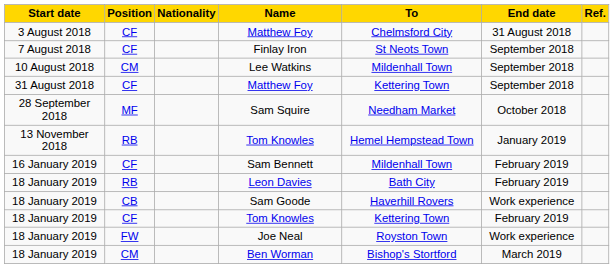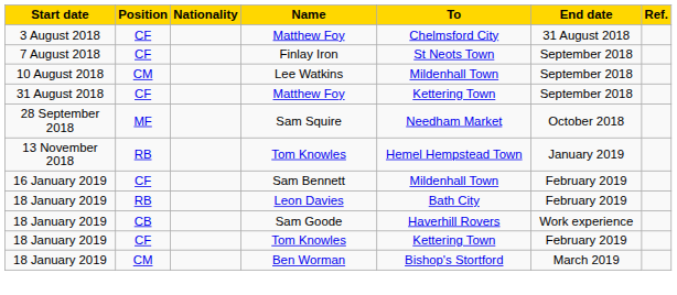- row: 18 January 2019 | FW | Joe Neal | Royston Town | Work experience
